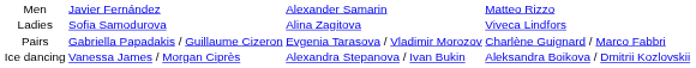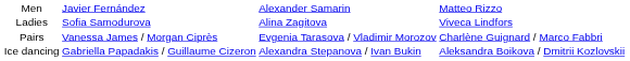Pairs | column 2: Gabriella Papadakis / Guillaume Cizeron -> Vanessa James / Morgan Ciprès
Ice dancing | column 2: Vanessa James / Morgan Ciprès -> Gabriella Papadakis / Guillaume Cizeron
